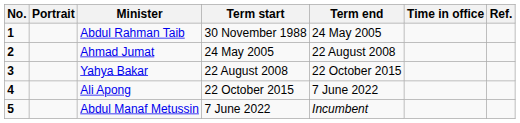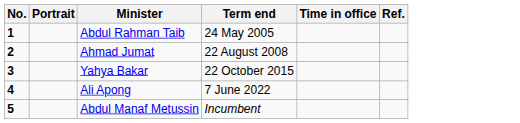- column: Term start | 30 November 1988 | 24 May 2005 | 22 August 2008 | 22 October 2015 | 7 June 2022
